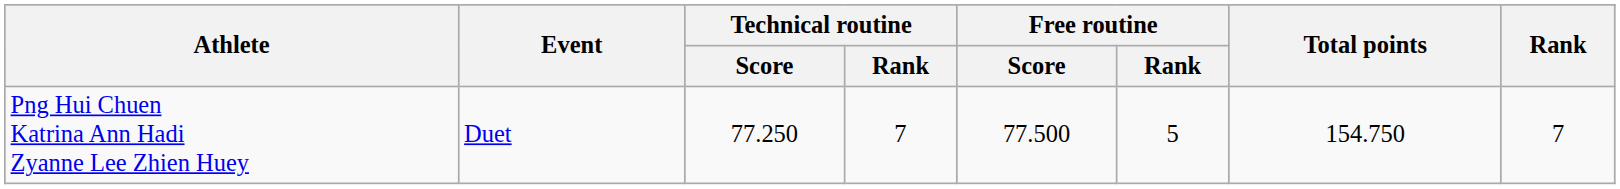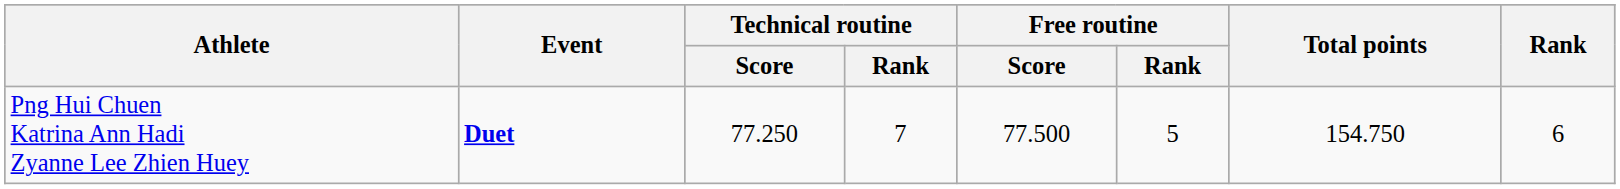Png Hui Chuen Katrina Ann Hadi Zyanne Lee Zhien Huey | Event: normal -> bold
Png Hui Chuen Katrina Ann Hadi Zyanne Lee Zhien Huey | Rank: 7 -> 6
